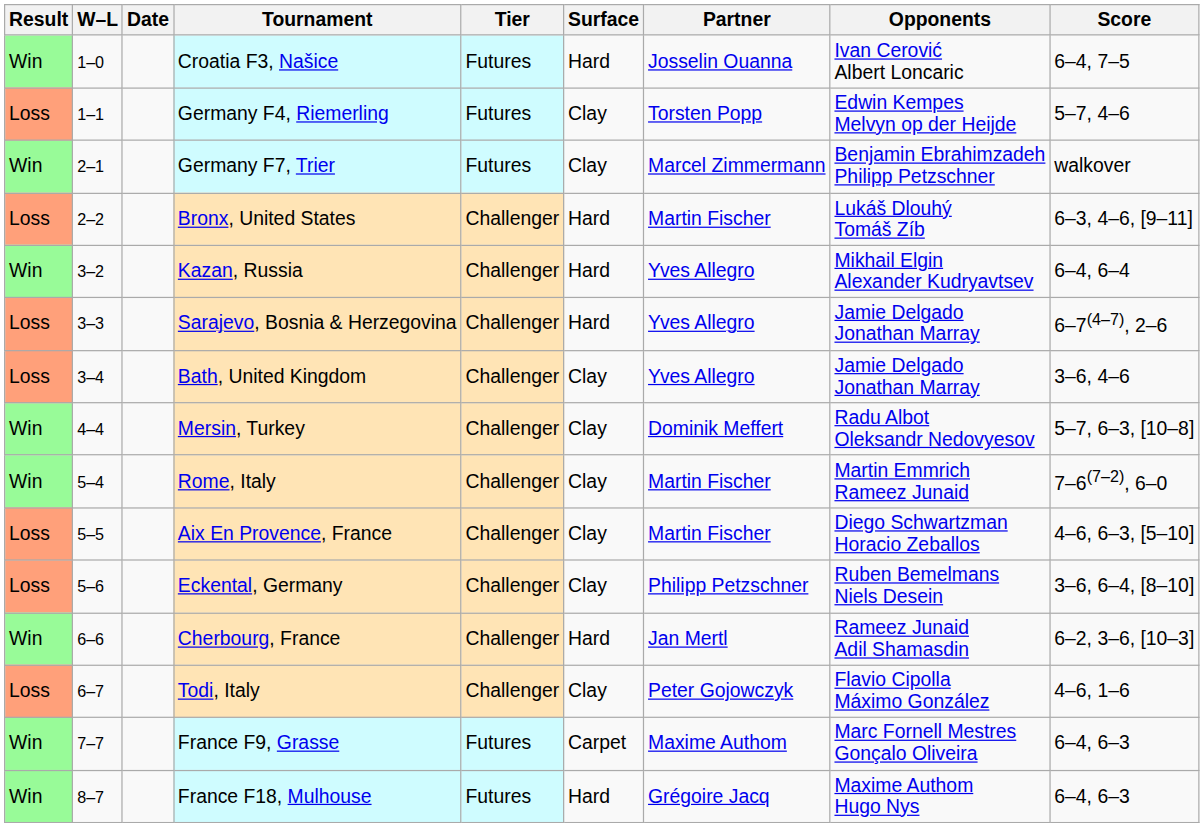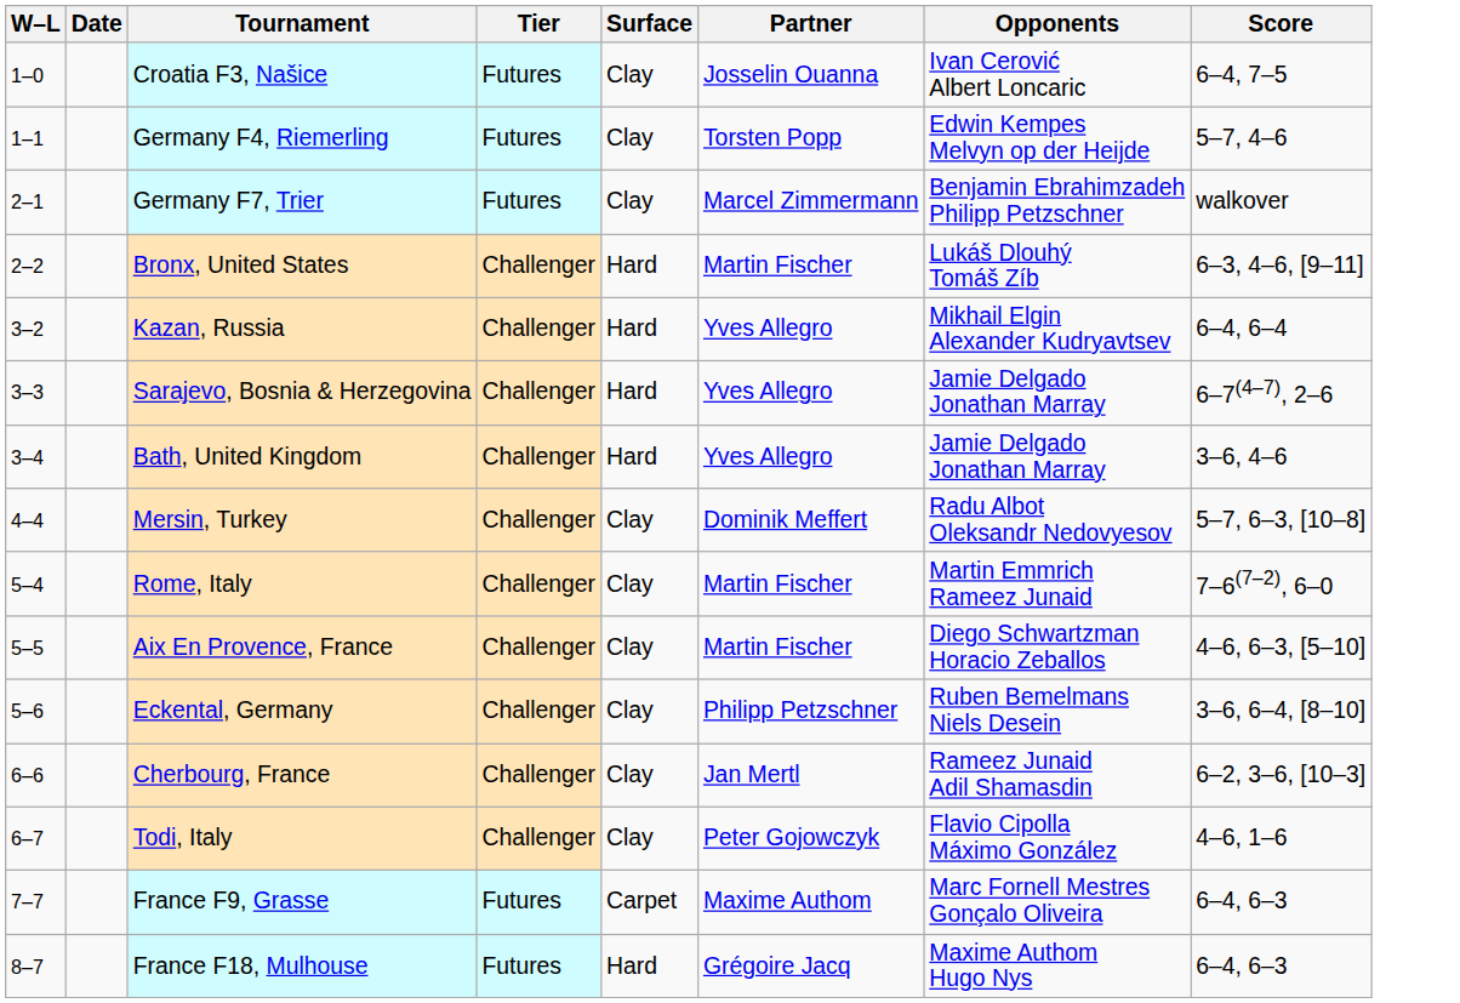- column: Result | Win | Loss | Win | Loss | Win | Loss | Loss | Win | Win | Loss | Loss | Win | Loss | Win | Win
Croatia F3, Našice | Surface: Hard -> Clay
Bath, United Kingdom | Surface: Clay -> Hard
Cherbourg, France | Surface: Hard -> Clay
